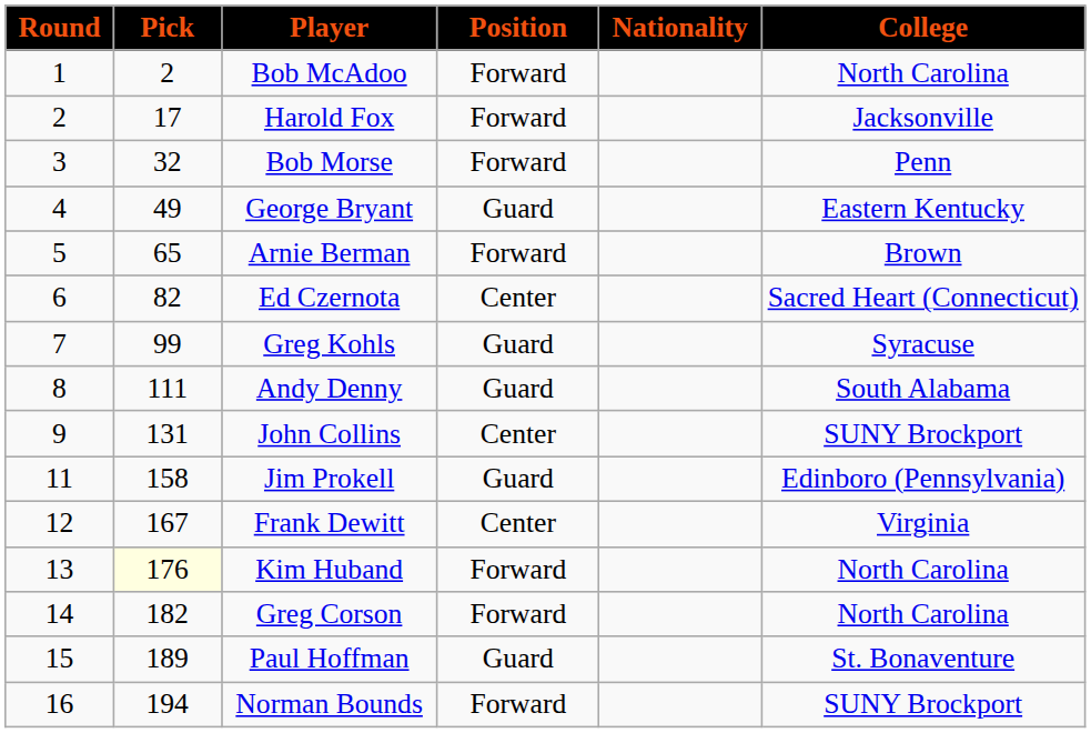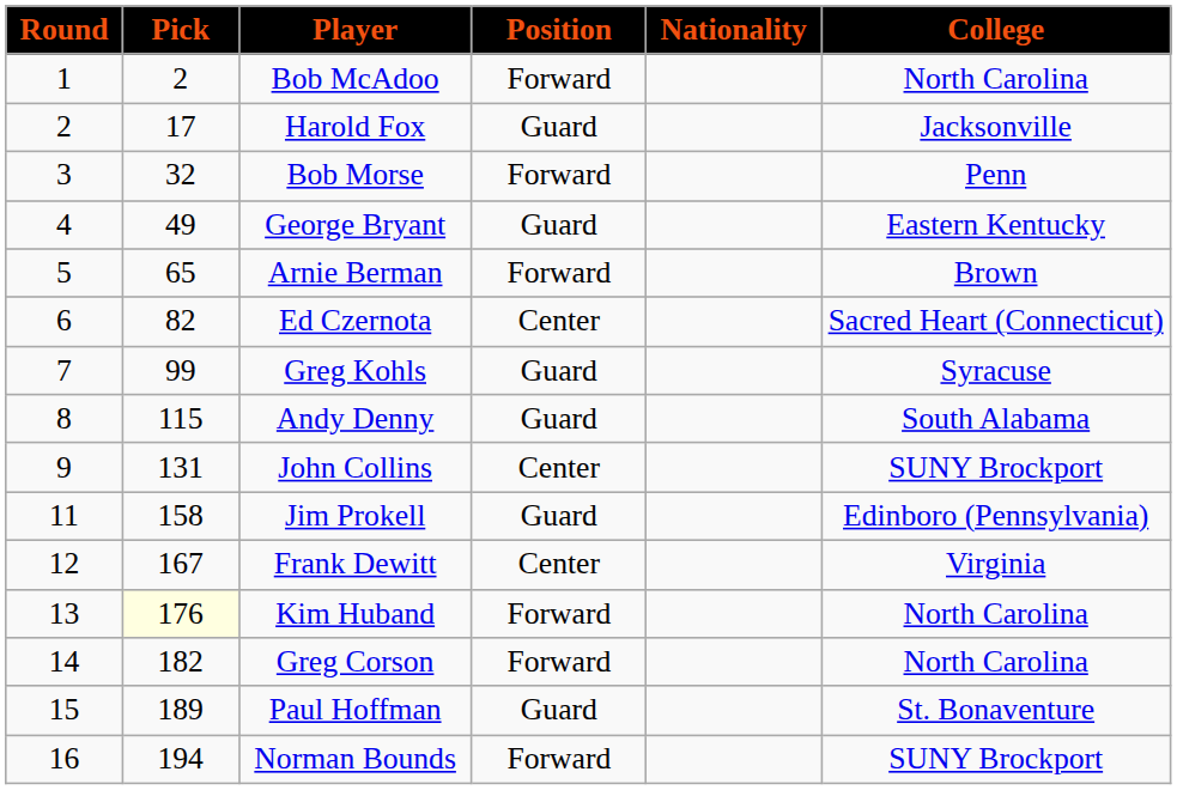Harold Fox | Position: Forward -> Guard
Andy Denny | Pick: 111 -> 115
